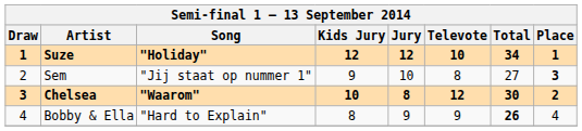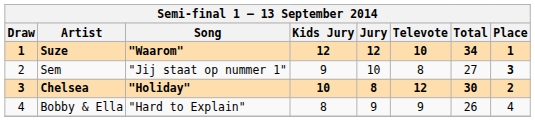Suze | Song: "Holiday" -> "Waarom"
Chelsea | Song: "Waarom" -> "Holiday"
Bobby & Ella | Total: bold -> normal
